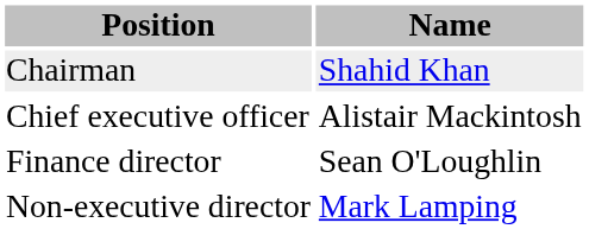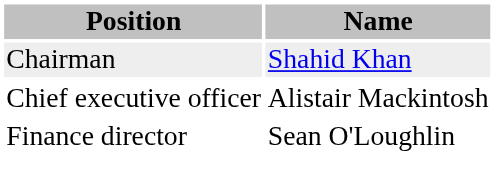- row: Non-executive director | Mark Lamping
